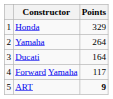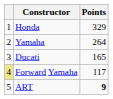Ducati | Points: 164 -> 165
Forward Yamaha | column 1: no background -> khaki background
